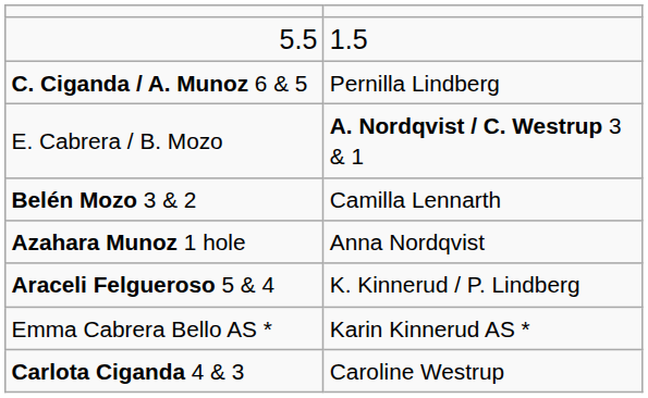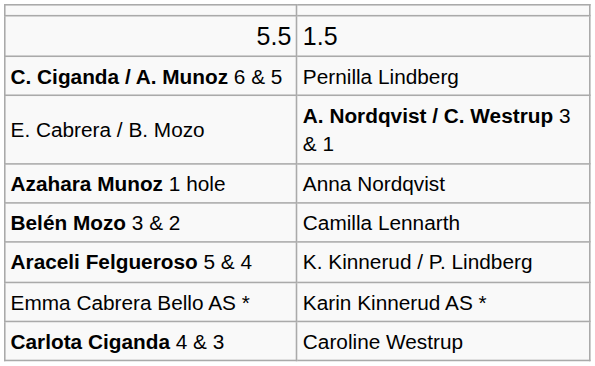rows swapped: Azahara Munoz 1 hole <-> Belén Mozo 3 & 2
